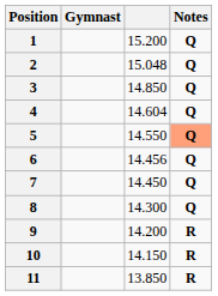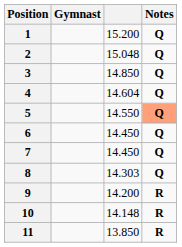6 | column 3: 14.456 -> 14.450
8 | column 3: 14.300 -> 14.303
10 | column 3: 14.150 -> 14.148
